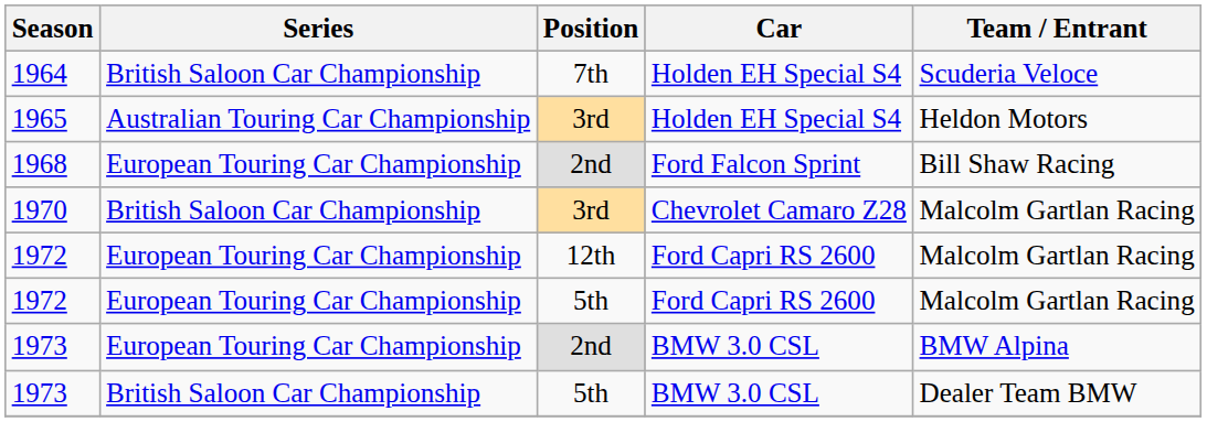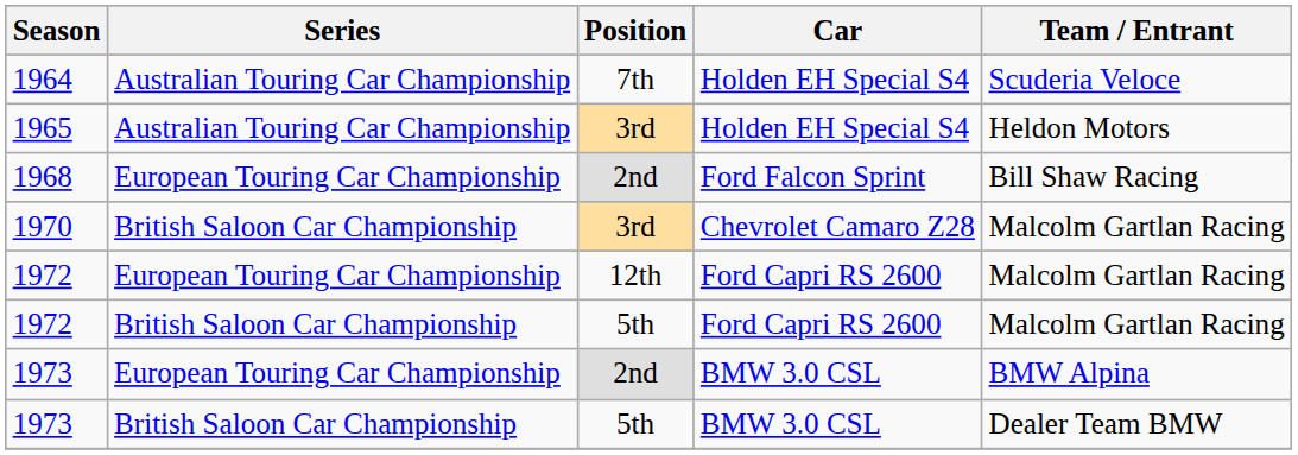1964 | Series: British Saloon Car Championship -> Australian Touring Car Championship
1972 / 5th | Series: European Touring Car Championship -> British Saloon Car Championship
